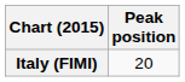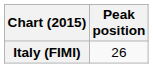Italy (FIMI) | Peak position: 20 -> 26
